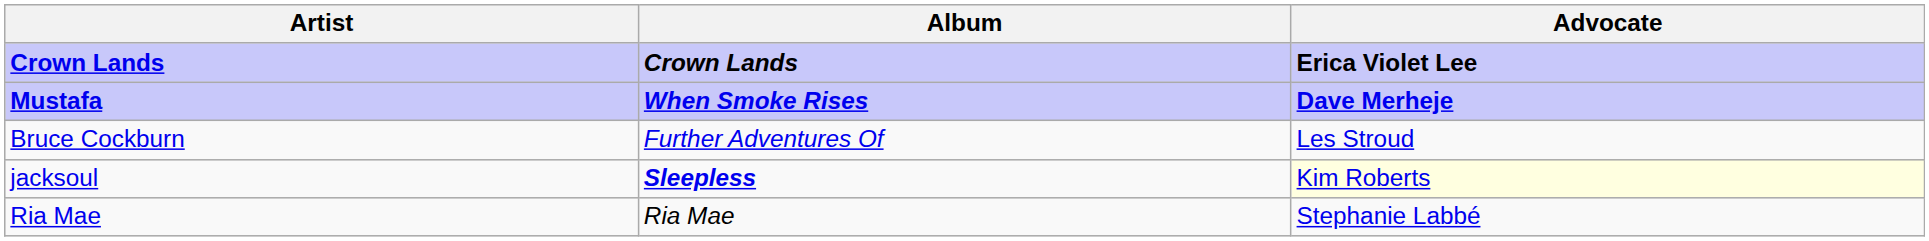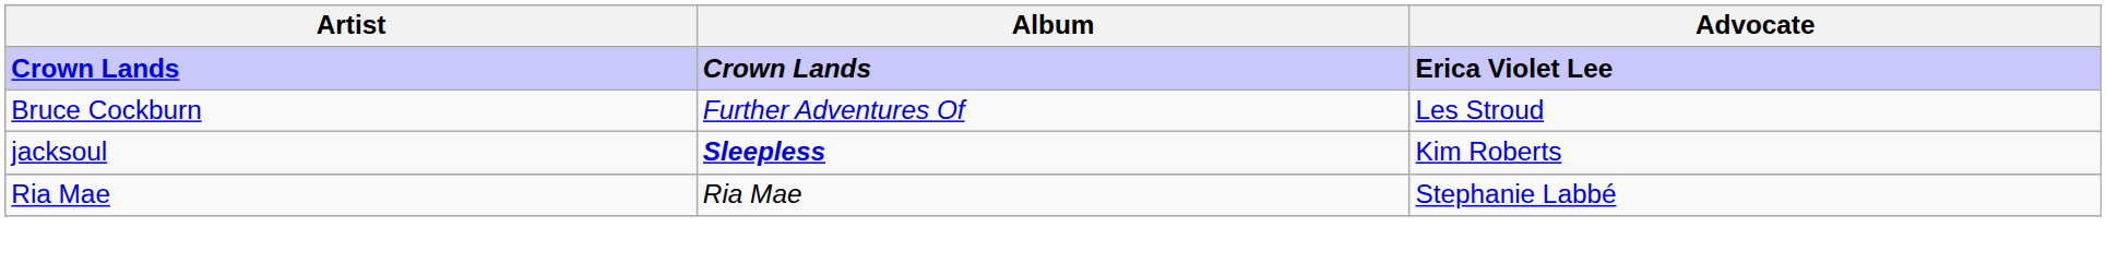- row: Mustafa | When Smoke Rises | Dave Merheje
jacksoul | Advocate: lightyellow background -> no background
